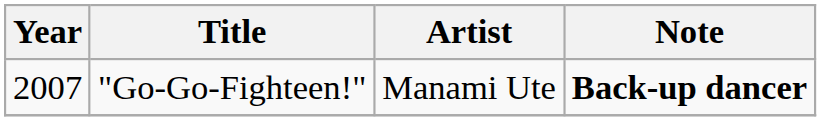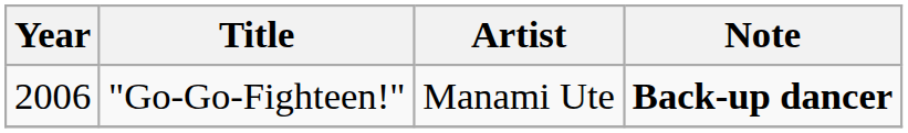"Go-Go-Fighteen!" | Year: 2007 -> 2006
